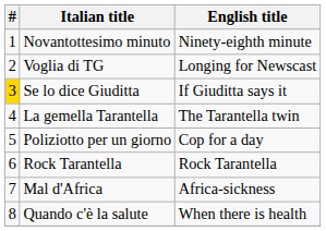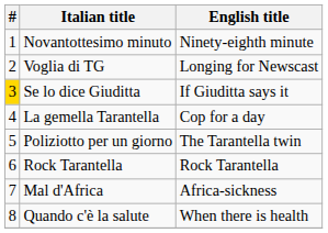La gemella Tarantella | English title: The Tarantella twin -> Cop for a day
Poliziotto per un giorno | English title: Cop for a day -> The Tarantella twin
